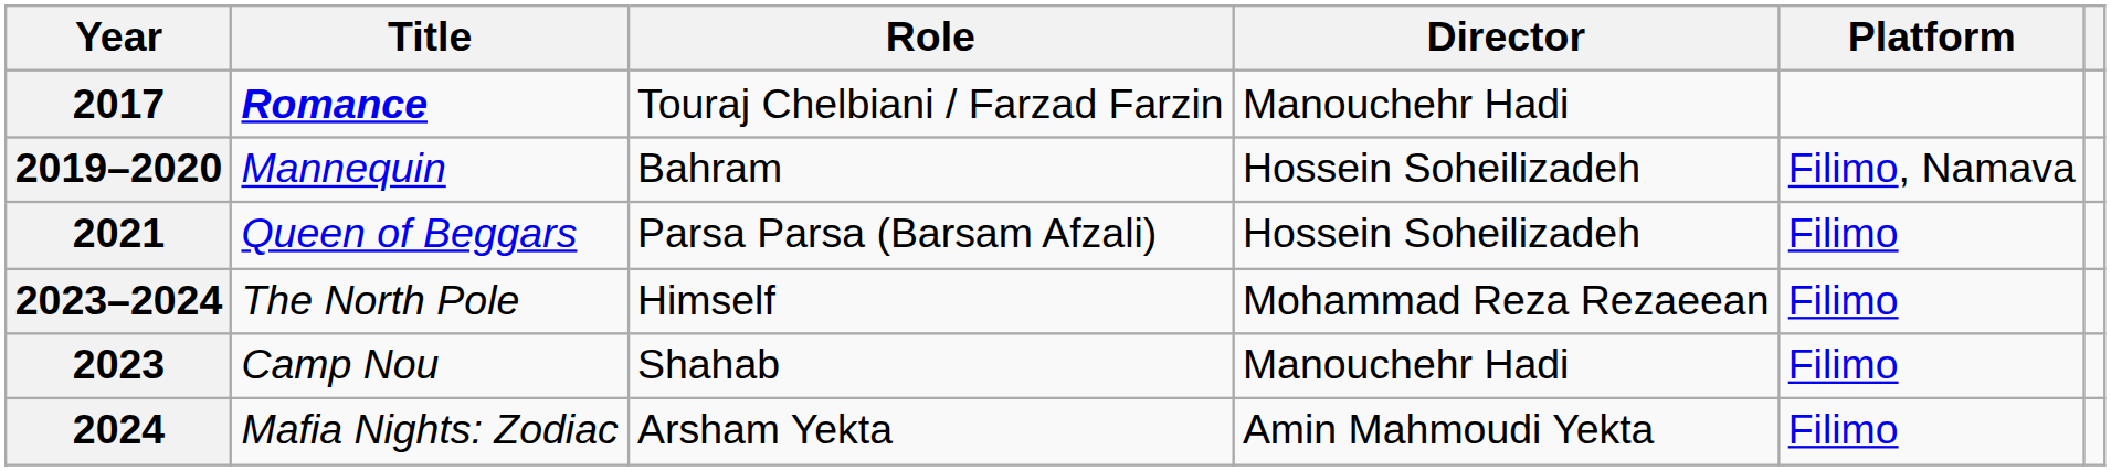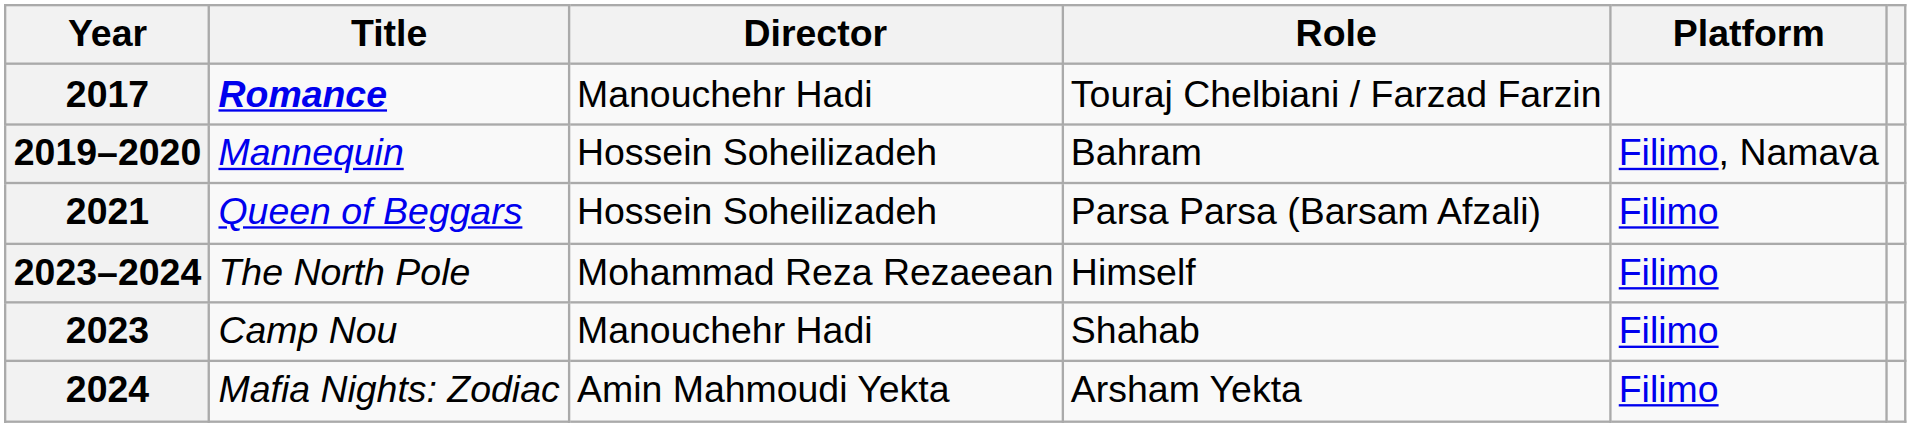columns swapped: Role <-> Director
